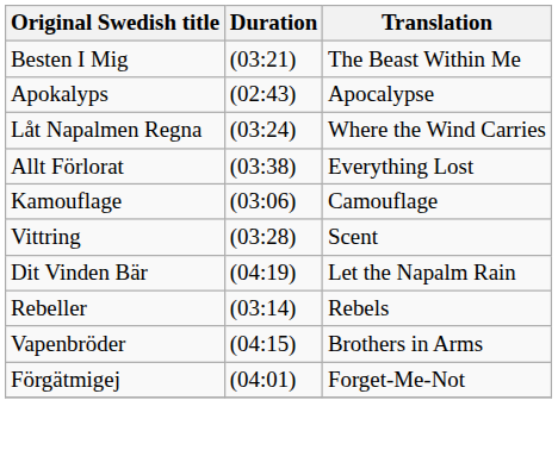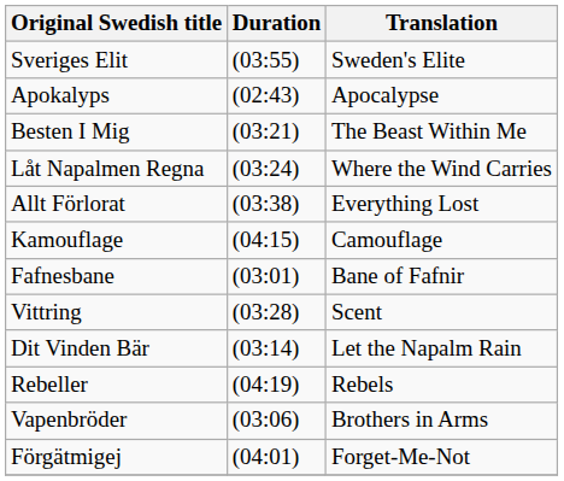+ row: Sveriges Elit | (03:55) | Sweden's Elite
rows swapped: Apokalyps <-> Besten I Mig
Kamouflage | Duration: (03:06) -> (04:15)
+ row: Fafnesbane | (03:01) | Bane of Fafnir
Dit Vinden Bär | Duration: (04:19) -> (03:14)
Rebeller | Duration: (03:14) -> (04:19)
Vapenbröder | Duration: (04:15) -> (03:06)
